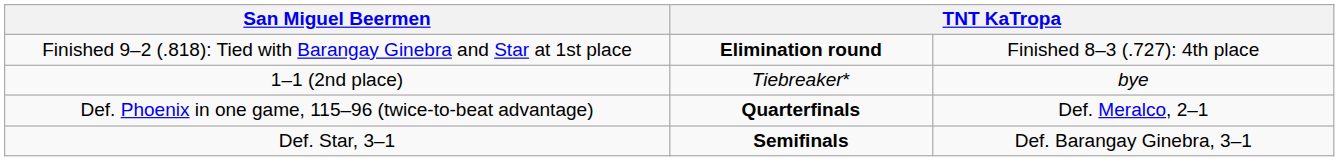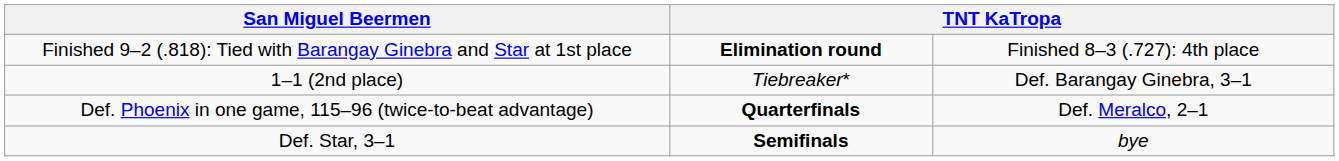1–1 (2nd place) | column 4: bye -> Def. Barangay Ginebra, 3–1
Def. Star, 3–1 | column 4: Def. Barangay Ginebra, 3–1 -> bye
